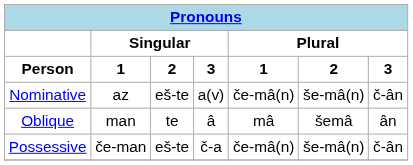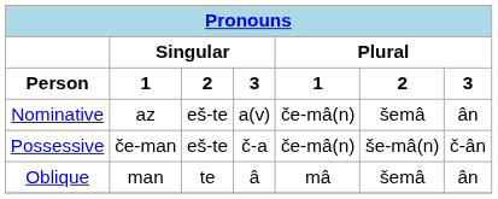Nominative | Plural / 2: še-mâ(n) -> šemâ
Nominative | Plural / 3: č-ân -> ân
rows swapped: Oblique <-> Possessive
